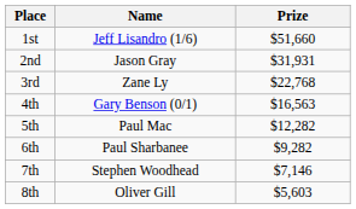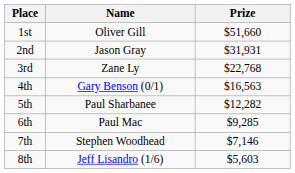1st | Name: Jeff Lisandro (1/6) -> Oliver Gill
5th | Name: Paul Mac -> Paul Sharbanee
6th | Name: Paul Sharbanee -> Paul Mac
6th | Prize: $9,282 -> $9,285
8th | Name: Oliver Gill -> Jeff Lisandro (1/6)
